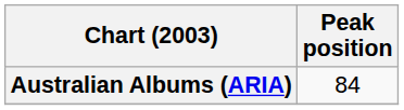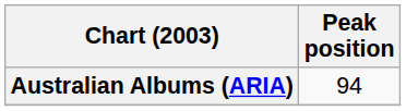Australian Albums (ARIA) | Peak position: 84 -> 94
